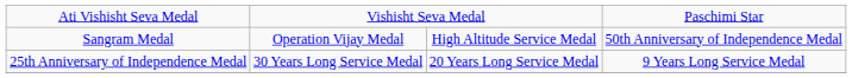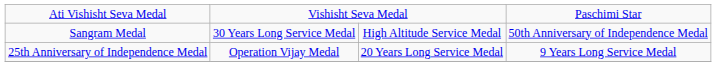Sangram Medal | column 2: Operation Vijay Medal -> 30 Years Long Service Medal
25th Anniversary of Independence Medal | column 2: 30 Years Long Service Medal -> Operation Vijay Medal
